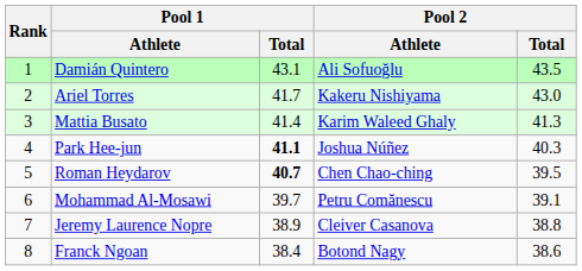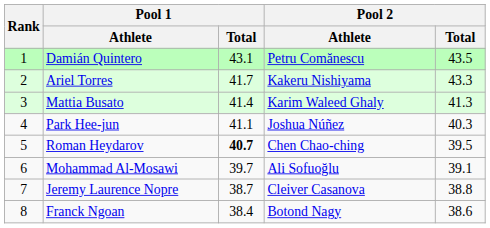Damián Quintero | Pool 2 / Athlete: Ali Sofuoğlu -> Petru Comănescu
Ariel Torres | Pool 2 / Total: 43.0 -> 43.3
Park Hee-jun | Pool 1 / Total: bold -> normal
Mohammad Al-Mosawi | Pool 2 / Athlete: Petru Comănescu -> Ali Sofuoğlu
Jeremy Laurence Nopre | Pool 1 / Total: 38.9 -> 38.7
